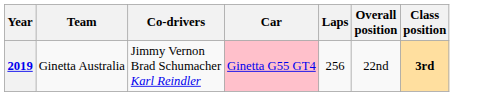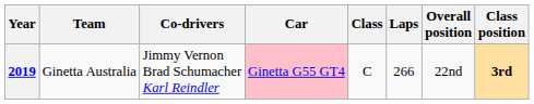+ column: Class | C
2019 | Laps: 256 -> 266
